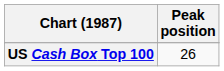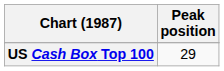US Cash Box Top 100 | Peak position: 26 -> 29
